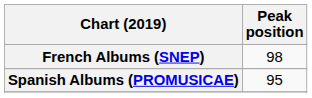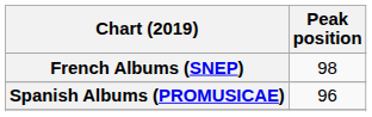Spanish Albums (PROMUSICAE) | Peak position: 95 -> 96
